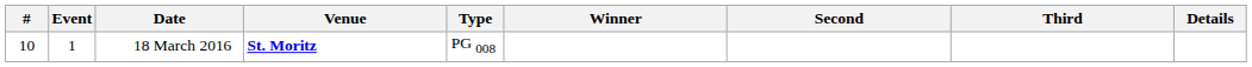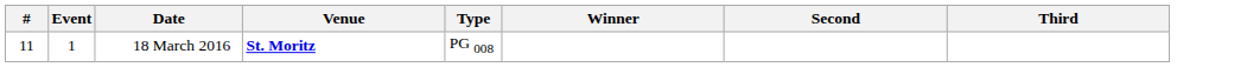- column: Details
18 March 2016 | #: 10 -> 11
